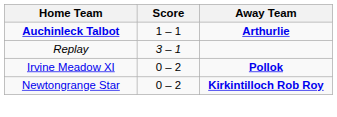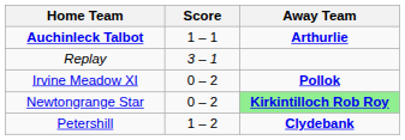Newtongrange Star | Away Team: no background -> lightgreen background
+ row: Petershill | 1 – 2 | Clydebank
